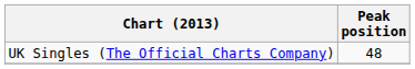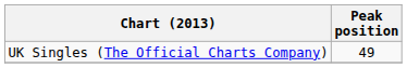UK Singles (The Official Charts Company) | Peak position: 48 -> 49
